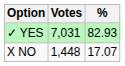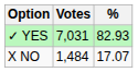X NO | Votes: 1,448 -> 1,484
